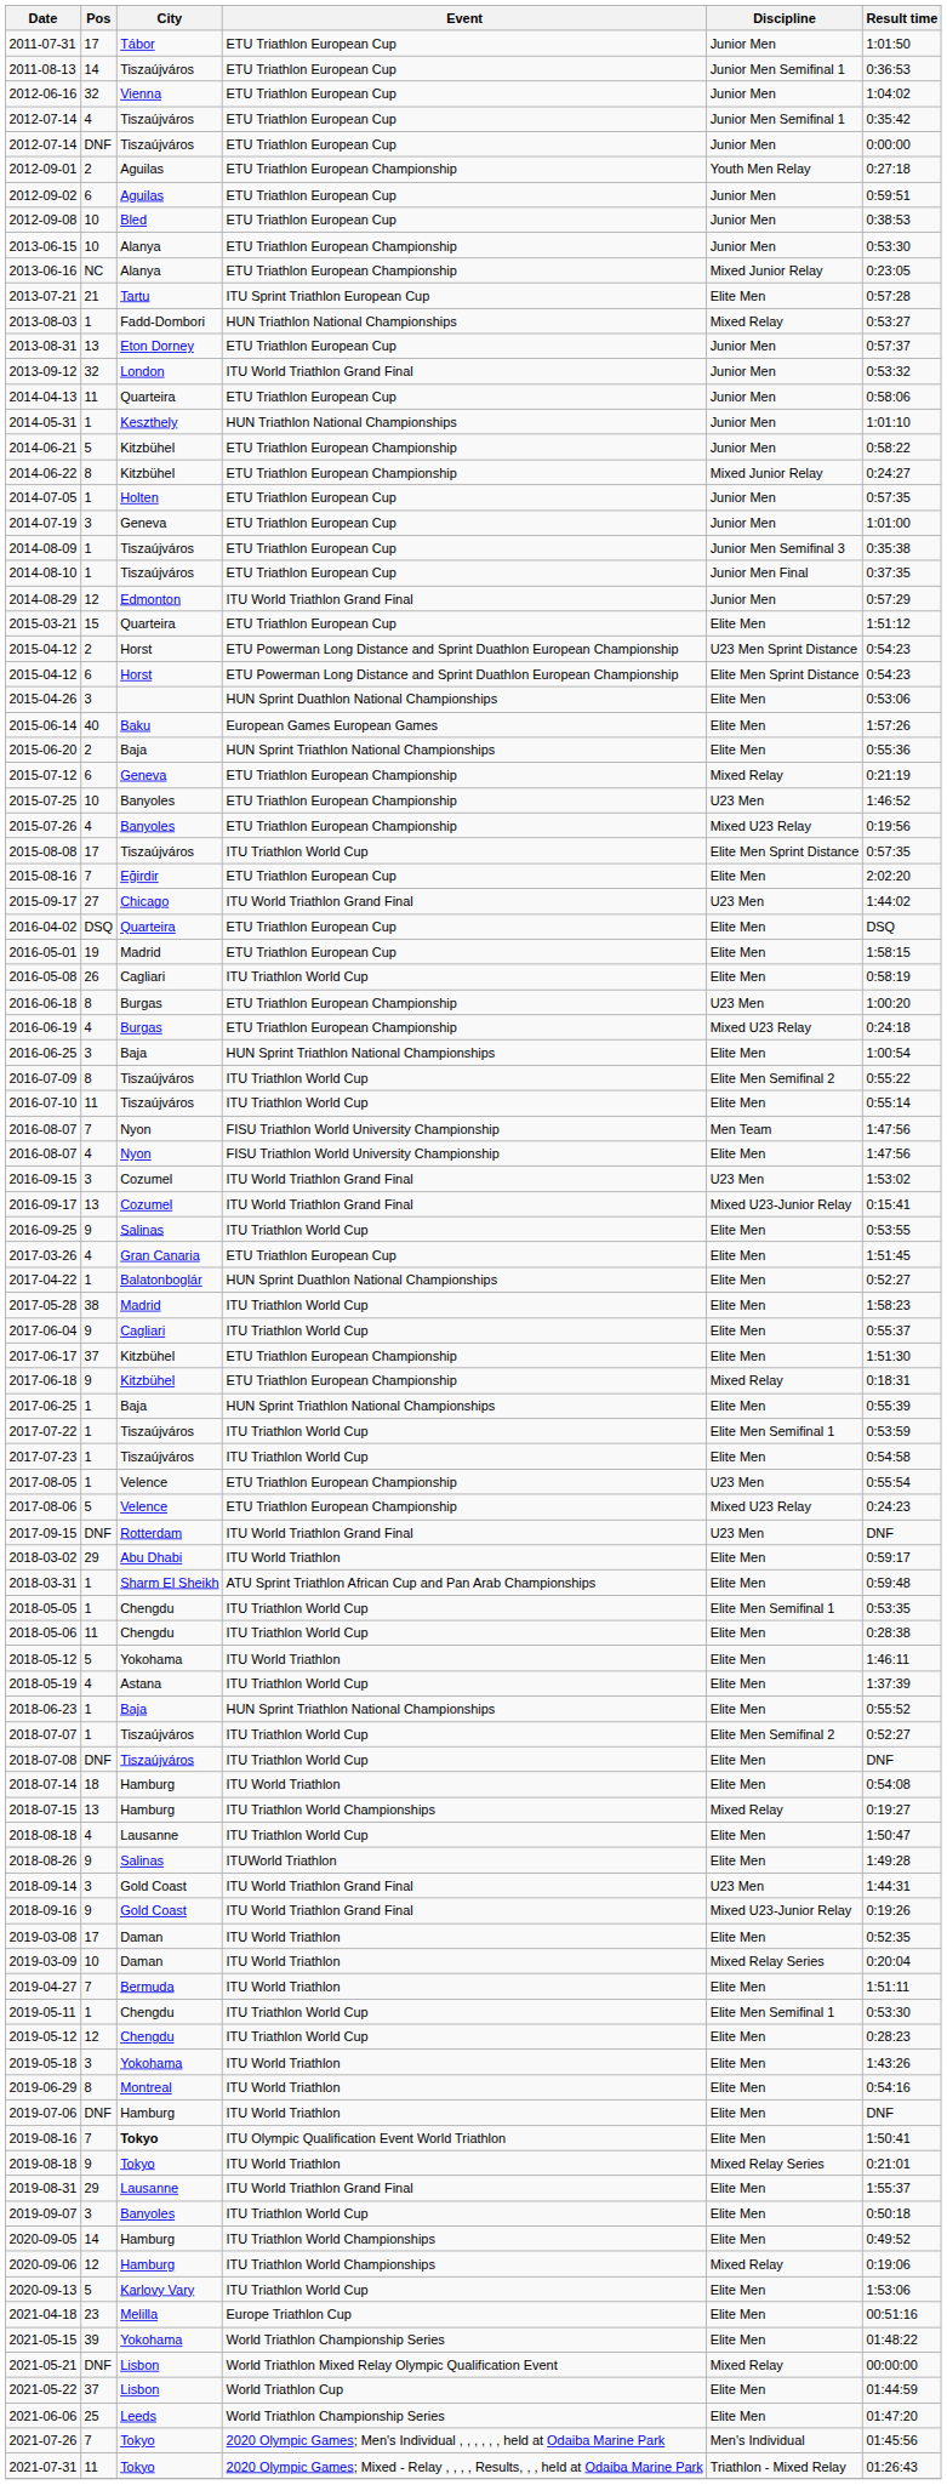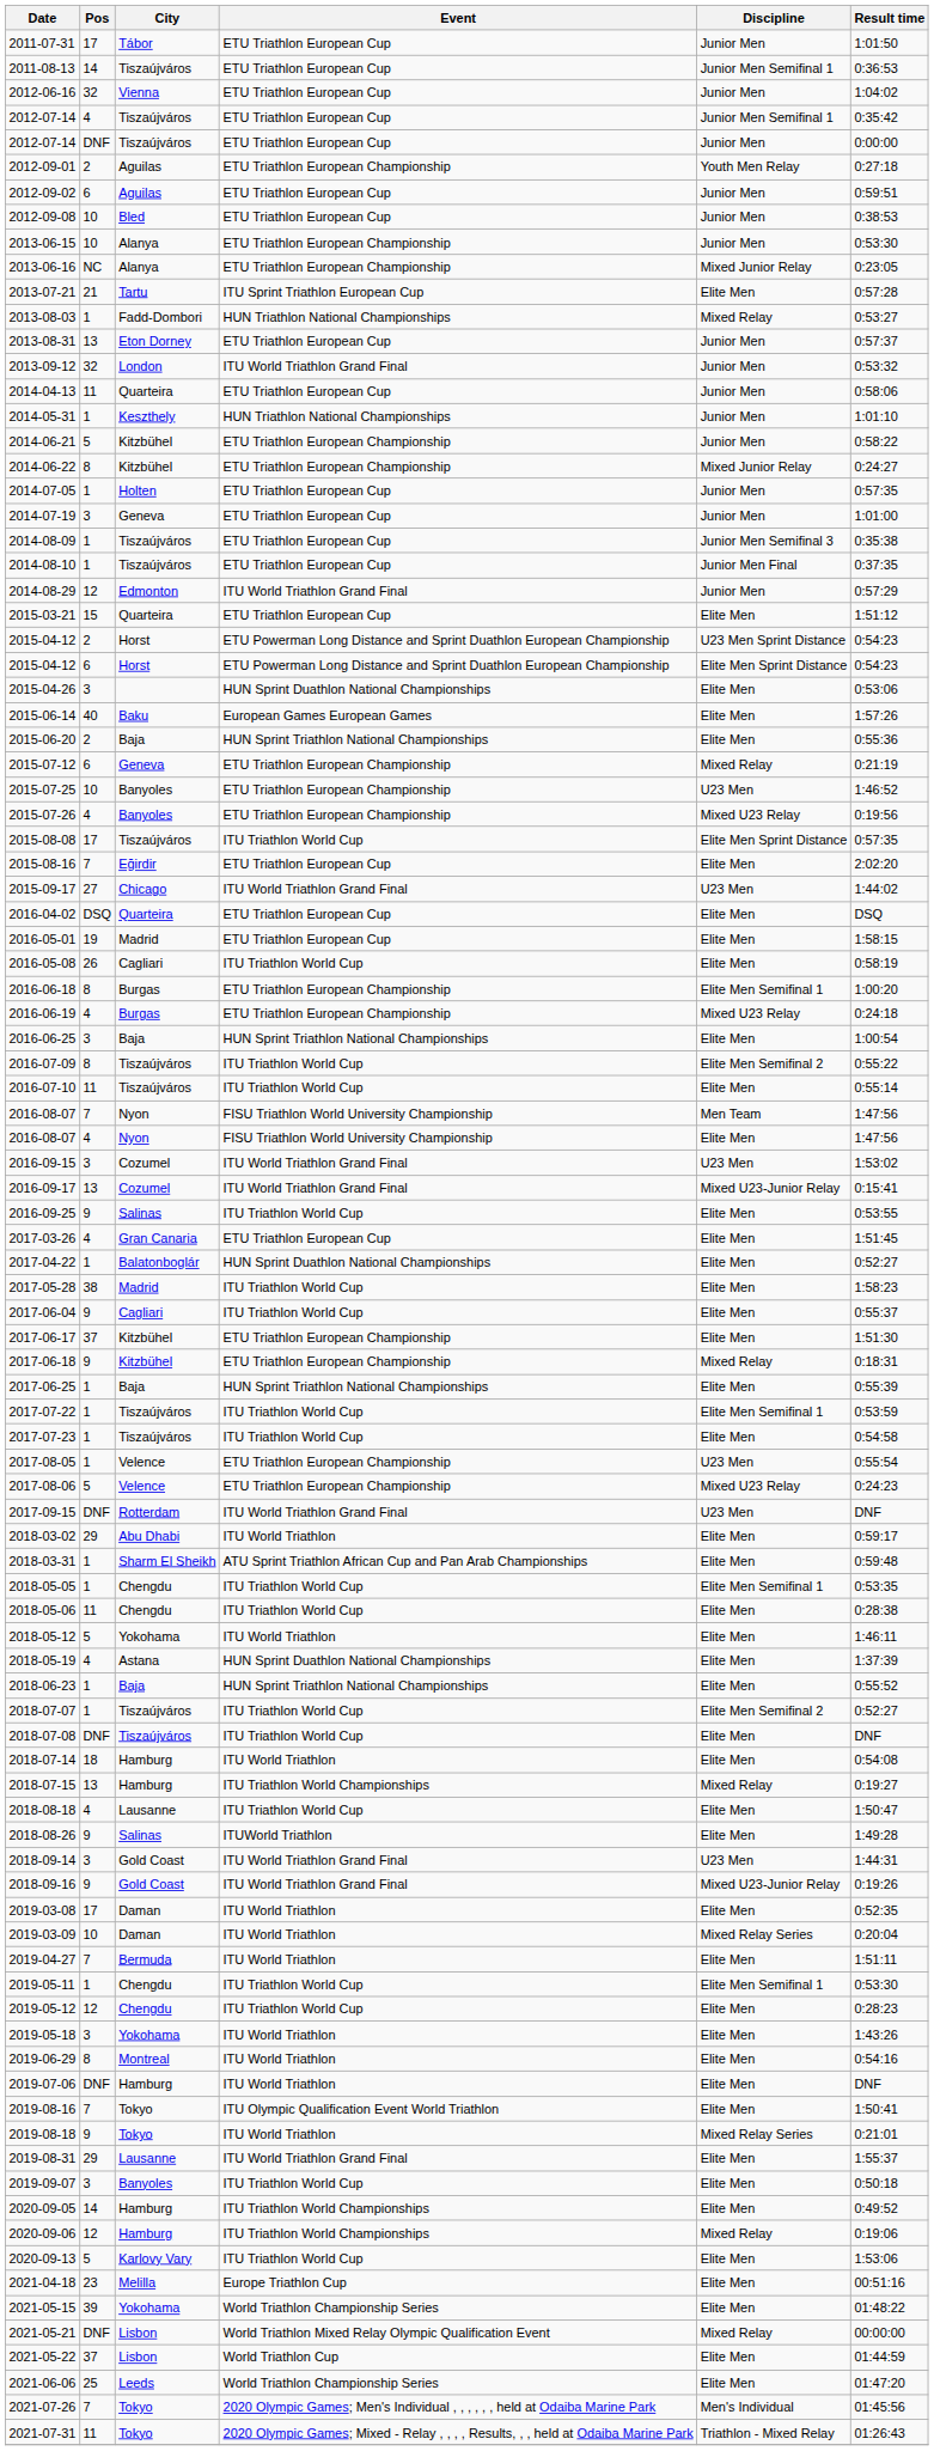2016-06-18 | Discipline: U23 Men -> Elite Men Semifinal 1
2018-05-19 | Event: ITU Triathlon World Cup -> HUN Sprint Duathlon National Championships
2019-08-16 | City: bold -> normal
